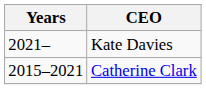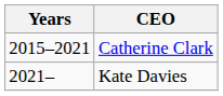rows swapped: Catherine Clark <-> Kate Davies
